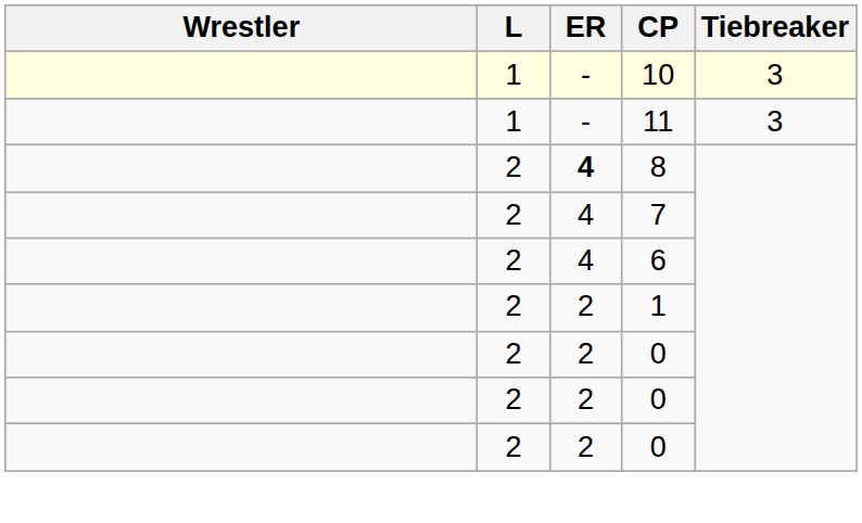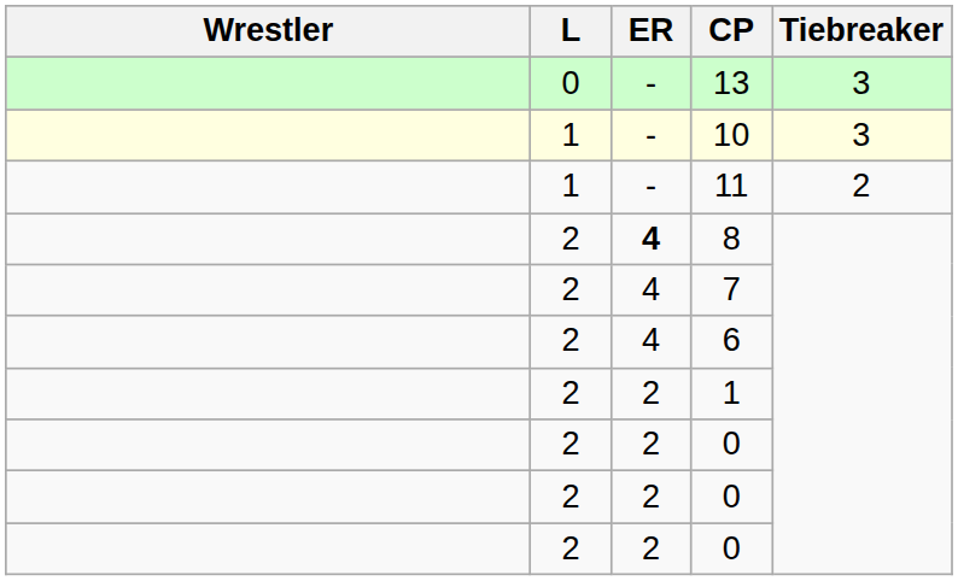+ row: 0 | - | 13 | 3
11 | Tiebreaker: 3 -> 2
